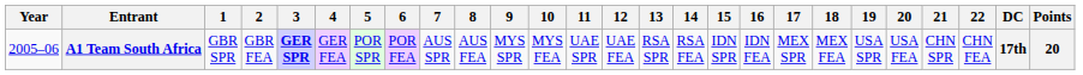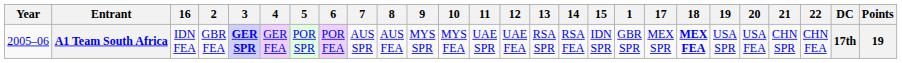columns swapped: 1 <-> 16
A1 Team South Africa | 18: normal -> bold
A1 Team South Africa | Points: 20 -> 19
